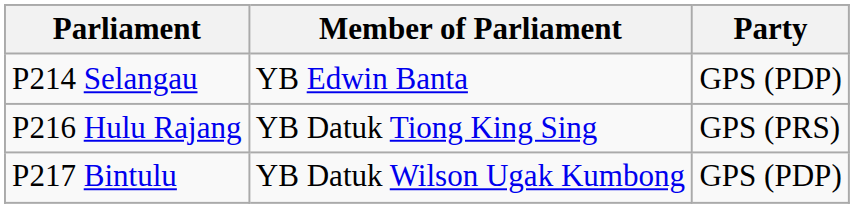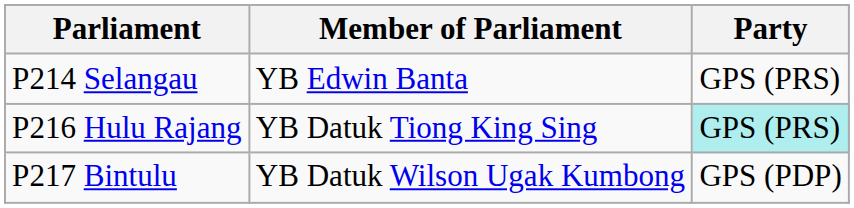P214 Selangau | Party: GPS (PDP) -> GPS (PRS)
P216 Hulu Rajang | Party: no background -> paleturquoise background
